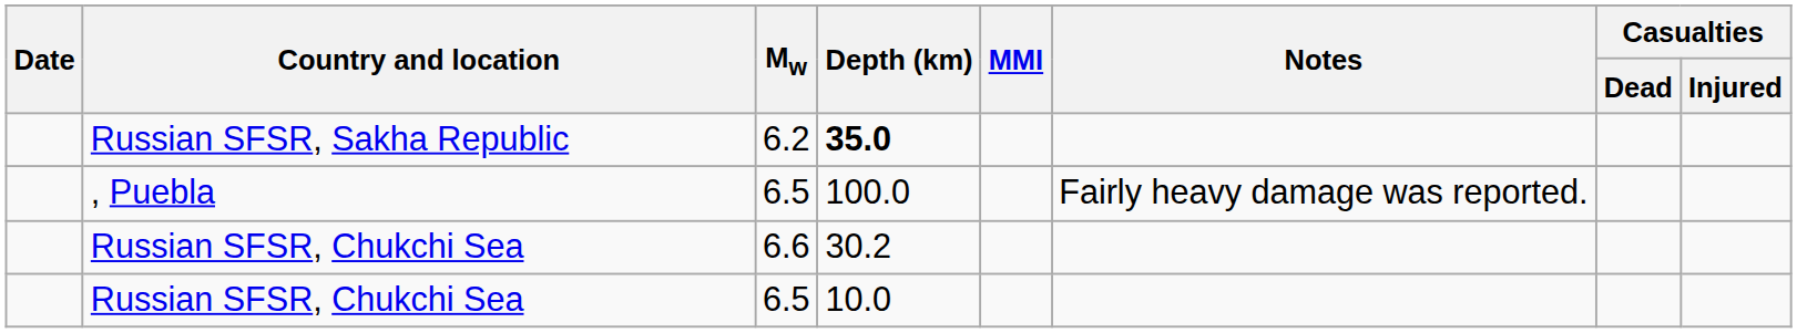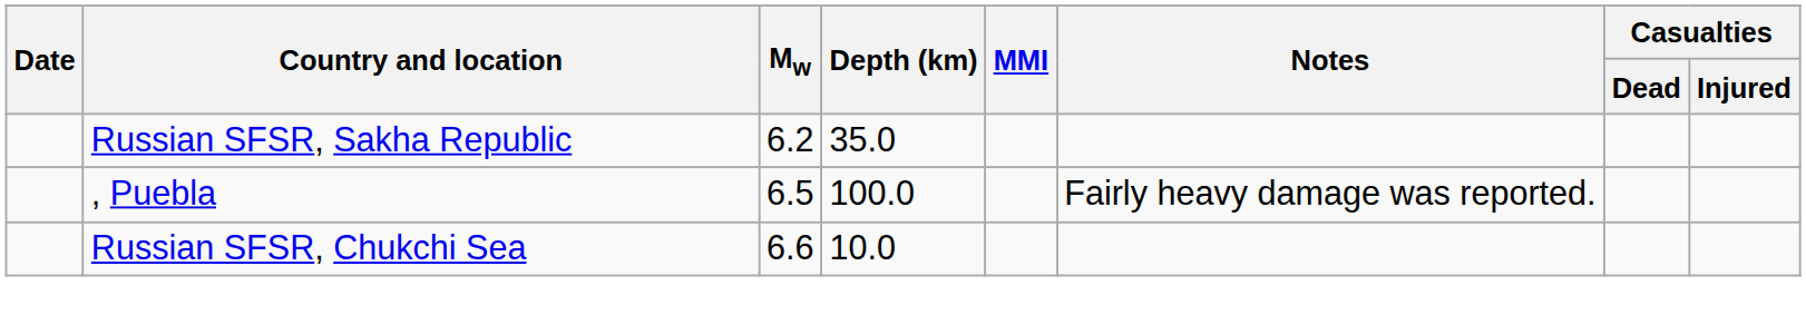Russian SFSR, Sakha Republic | Depth (km): bold -> normal
Russian SFSR, Chukchi Sea / 6.6 | Depth (km): 30.2 -> 10.0
- row: Russian SFSR, Chukchi Sea | 6.5 | 10.0
